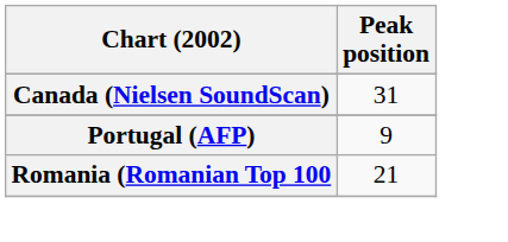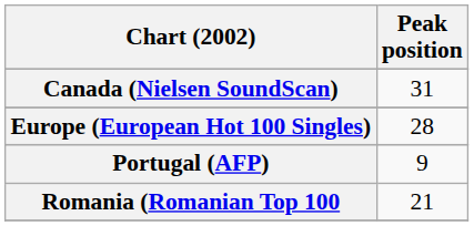+ row: Europe (European Hot 100 Singles) | 28
